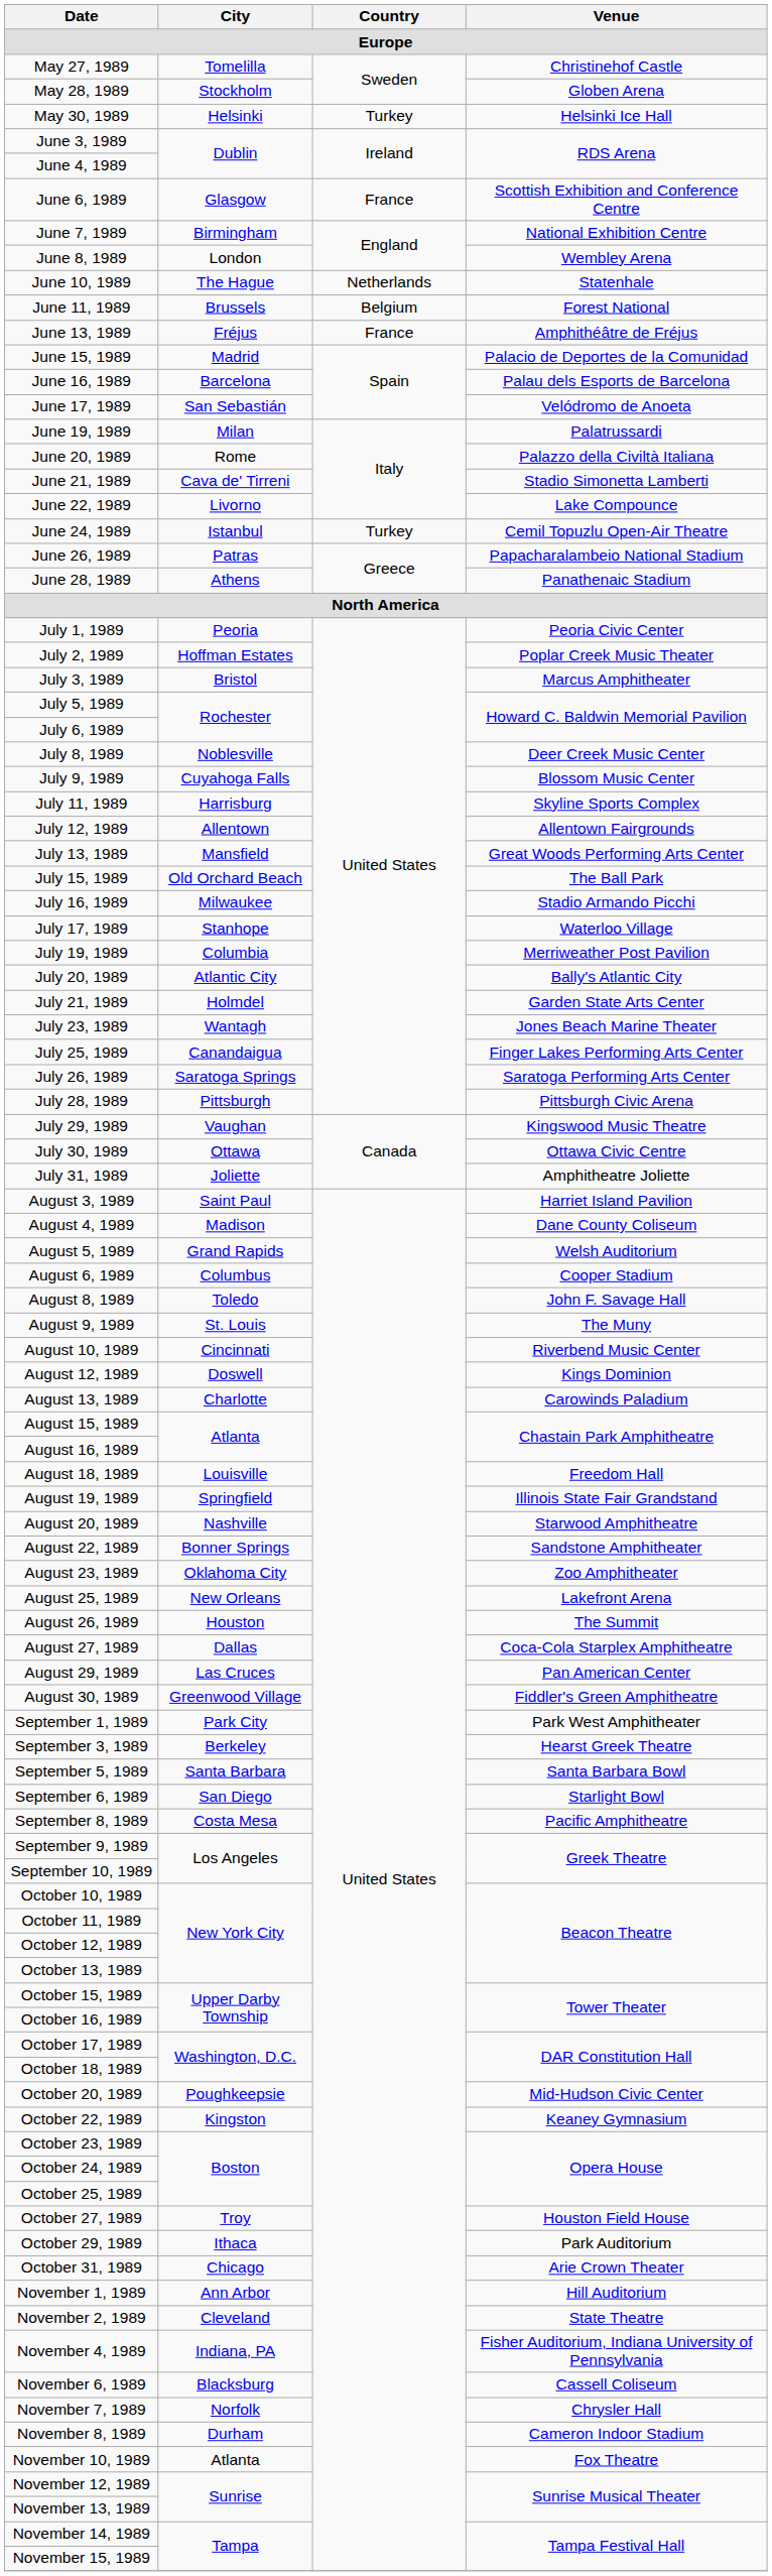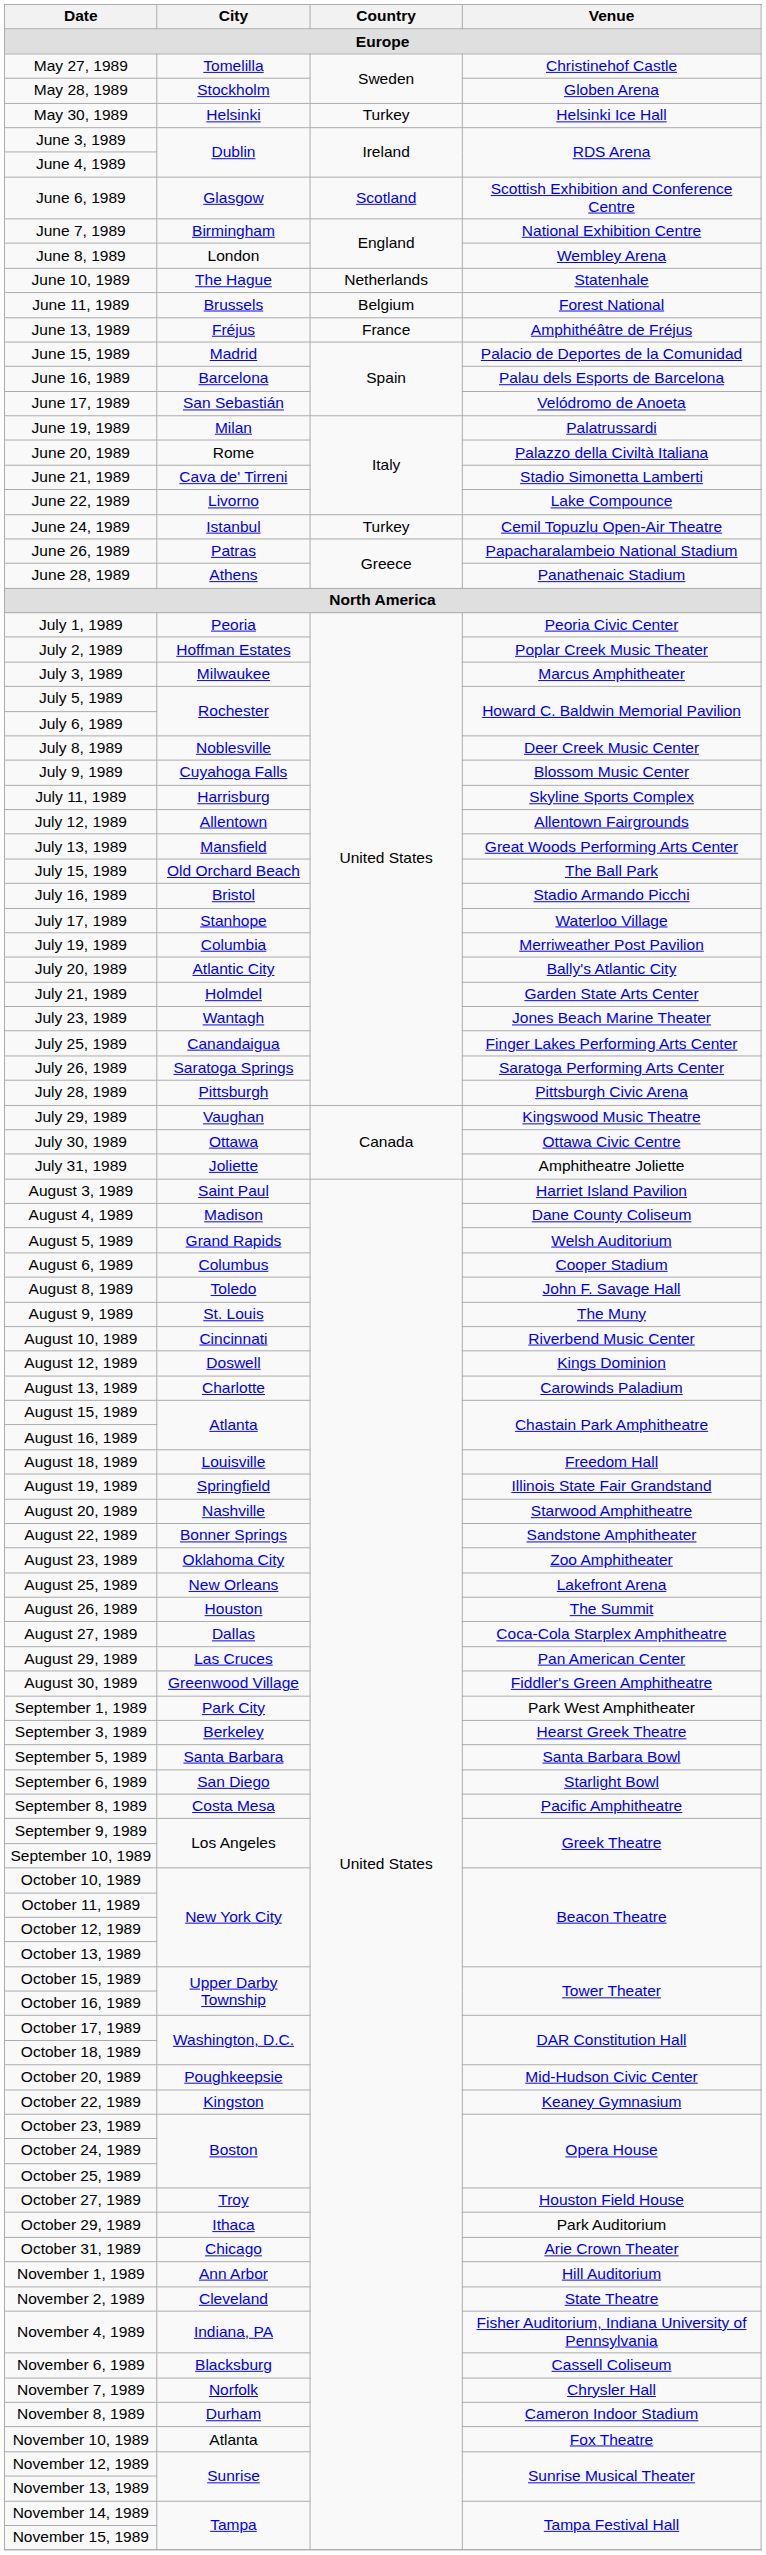June 6, 1989 | Country: France -> Scotland
July 3, 1989 | City: Bristol -> Milwaukee
July 16, 1989 | City: Milwaukee -> Bristol
